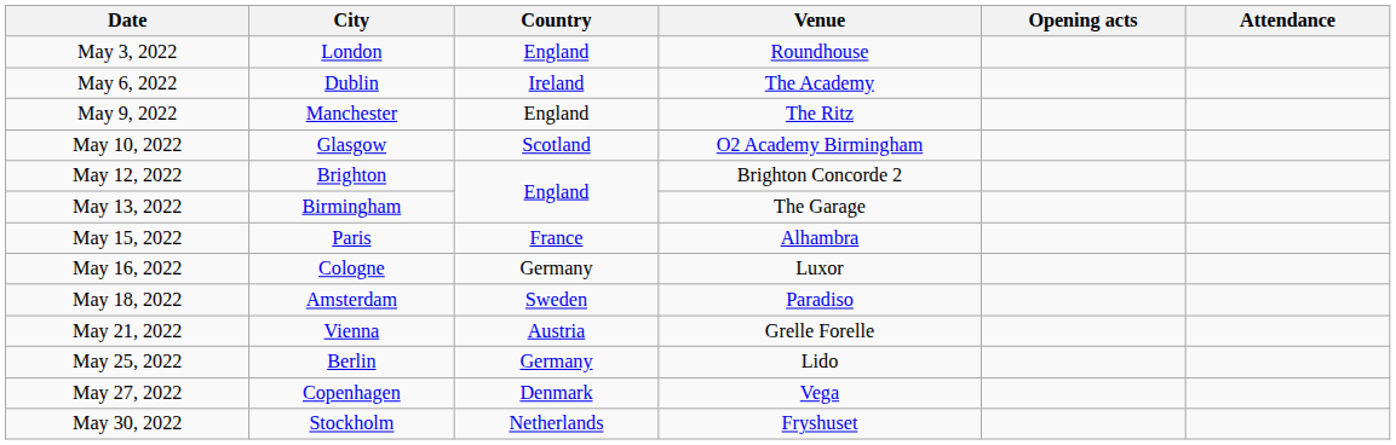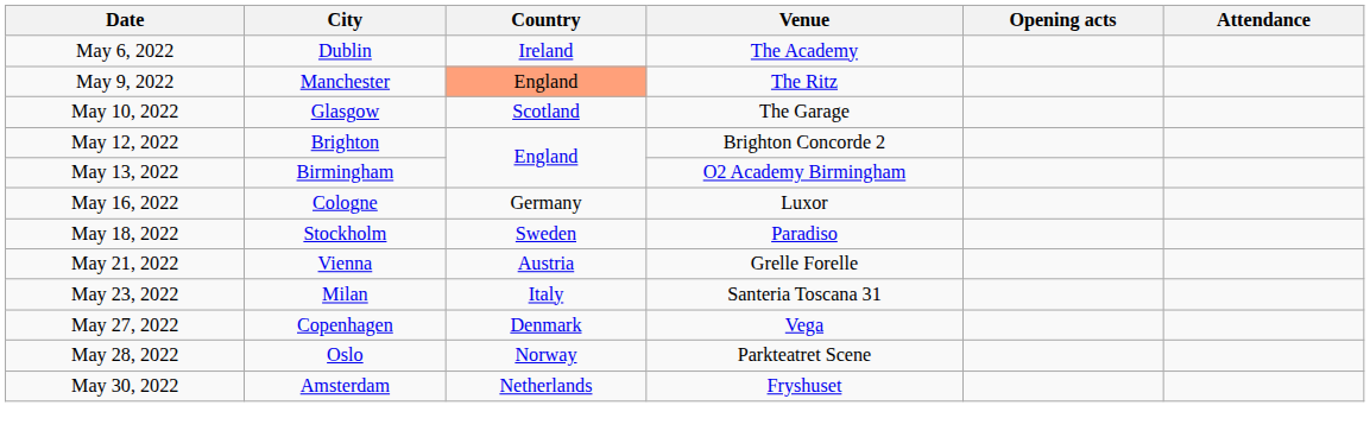- row: May 3, 2022 | London | England | Roundhouse
May 9, 2022 | Country: no background -> lightsalmon background
May 10, 2022 | Venue: O2 Academy Birmingham -> The Garage
May 13, 2022 | Venue: The Garage -> O2 Academy Birmingham
- row: May 15, 2022 | Paris | France | Alhambra
May 18, 2022 | City: Amsterdam -> Stockholm
+ row: May 23, 2022 | Milan | Italy | Santeria Toscana 31
- row: May 25, 2022 | Berlin | Germany | Lido
+ row: May 28, 2022 | Oslo | Norway | Parkteatret Scene
May 30, 2022 | City: Stockholm -> Amsterdam
